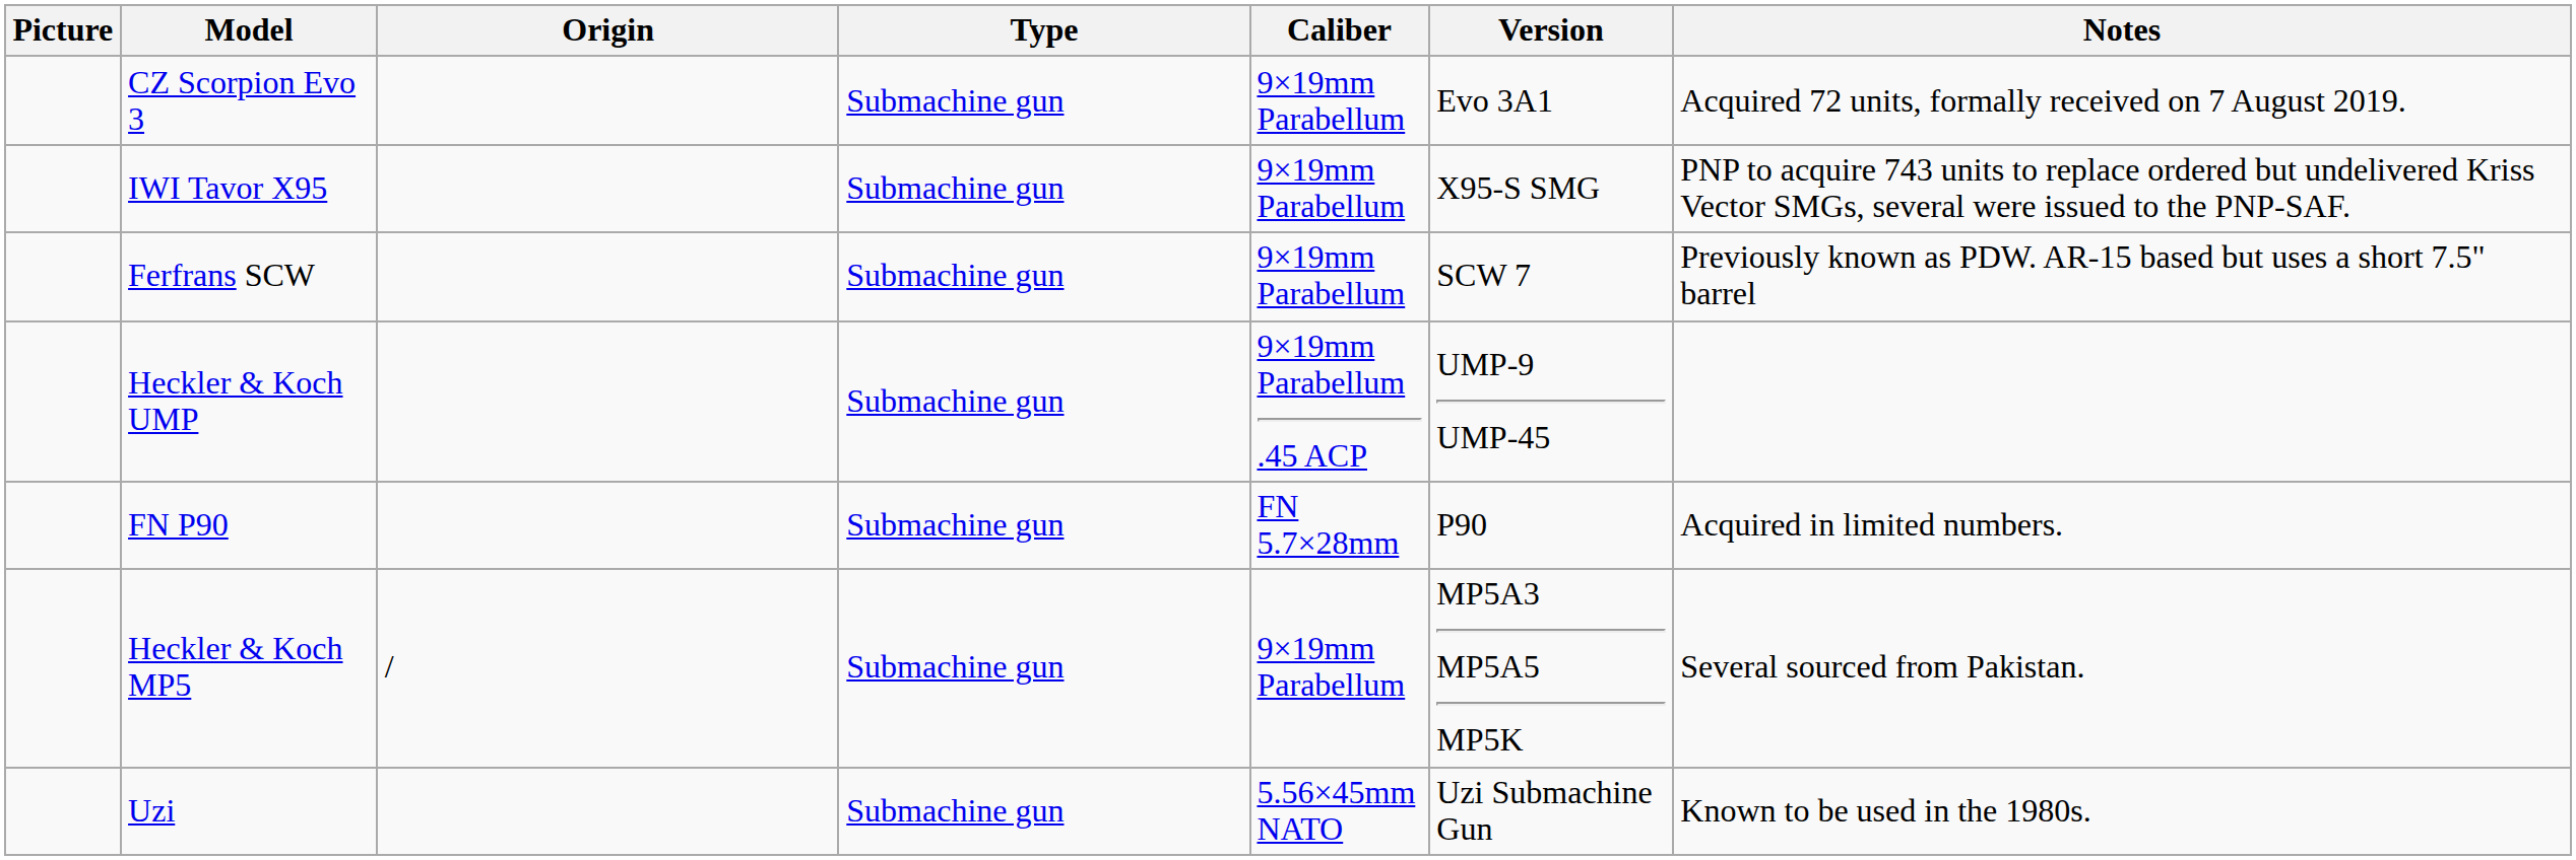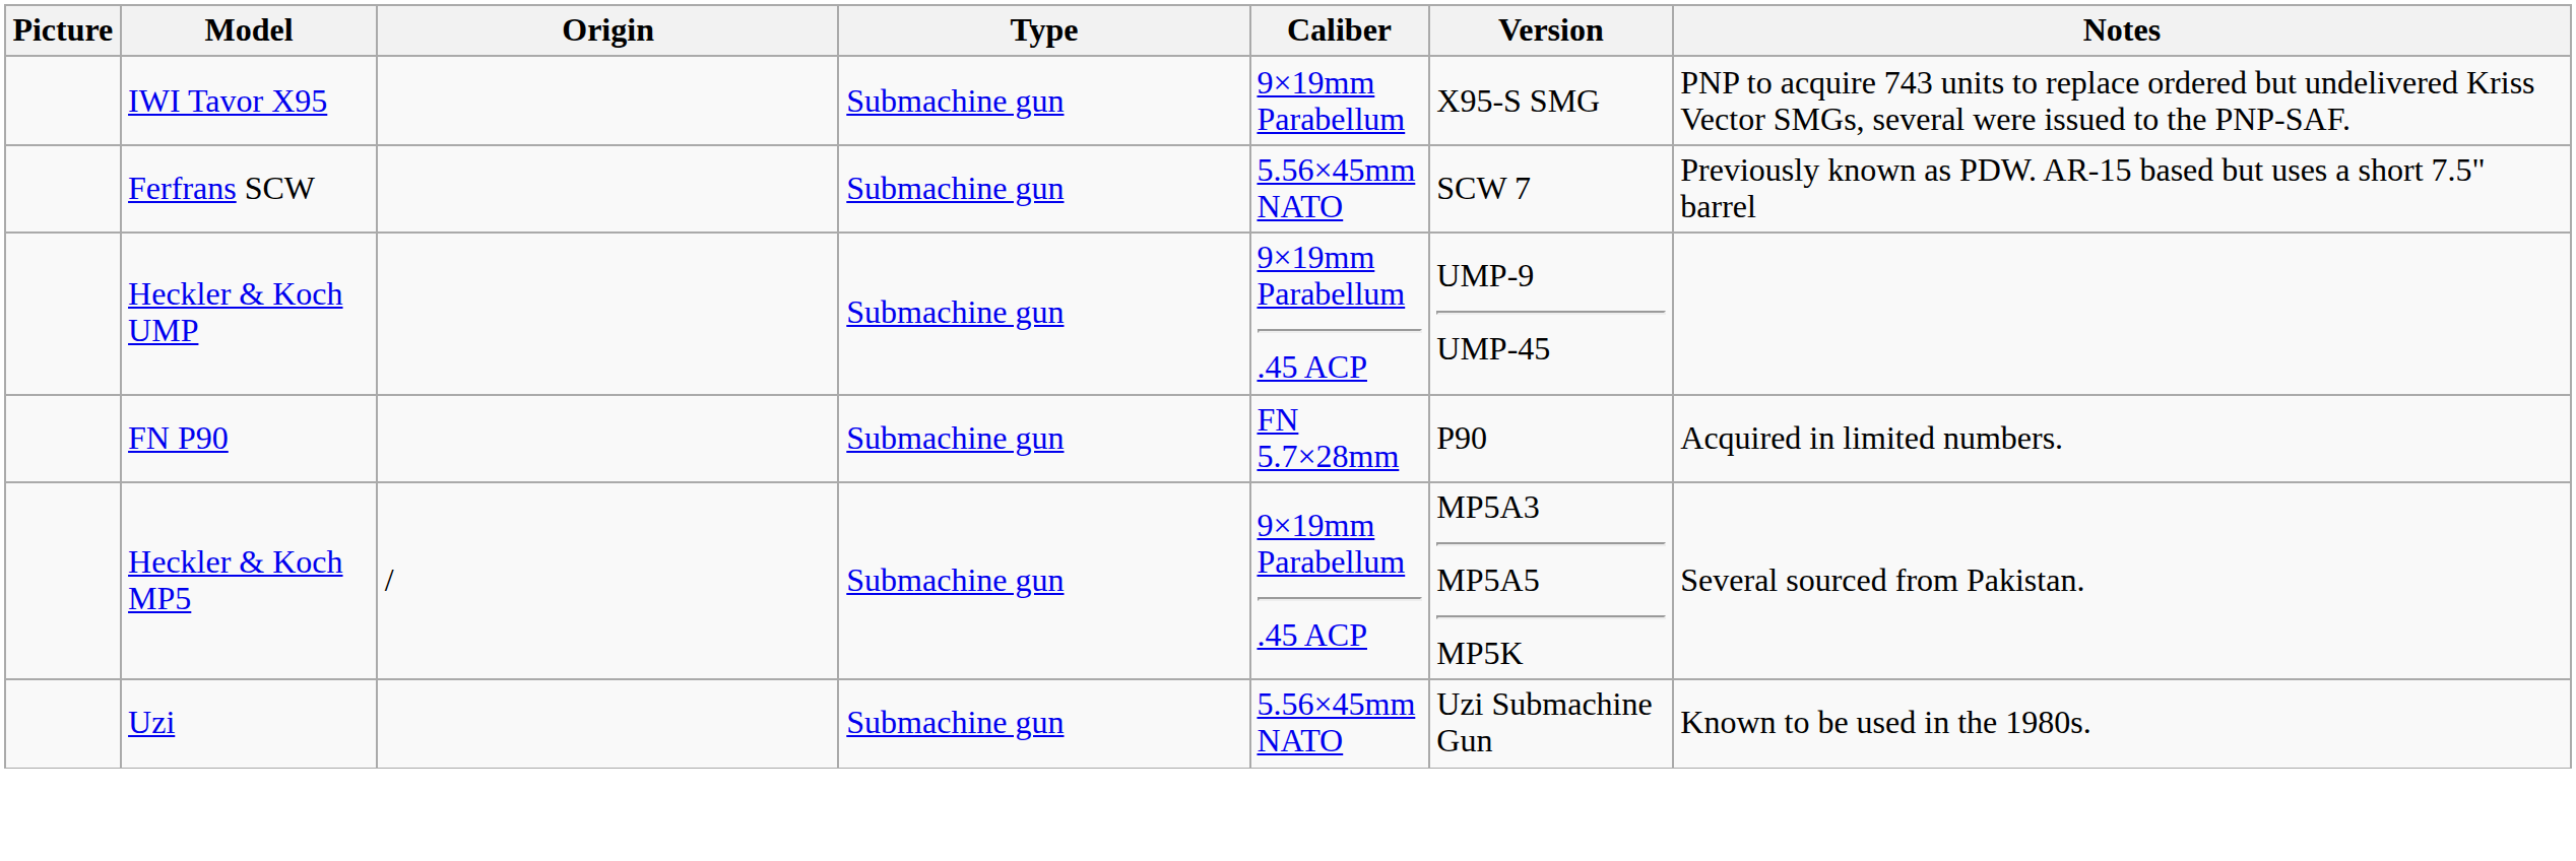- row: CZ Scorpion Evo 3 | Submachine gun | 9×19mm Parabellum | Evo 3A1 | Acquired 72 units, formally received on 7 August 2019.
Ferfrans SCW | Caliber: 9×19mm Parabellum -> 5.56×45mm NATO
Heckler & Koch MP5 | Caliber: 9×19mm Parabellum -> 9×19mm Parabellum .45 ACP
